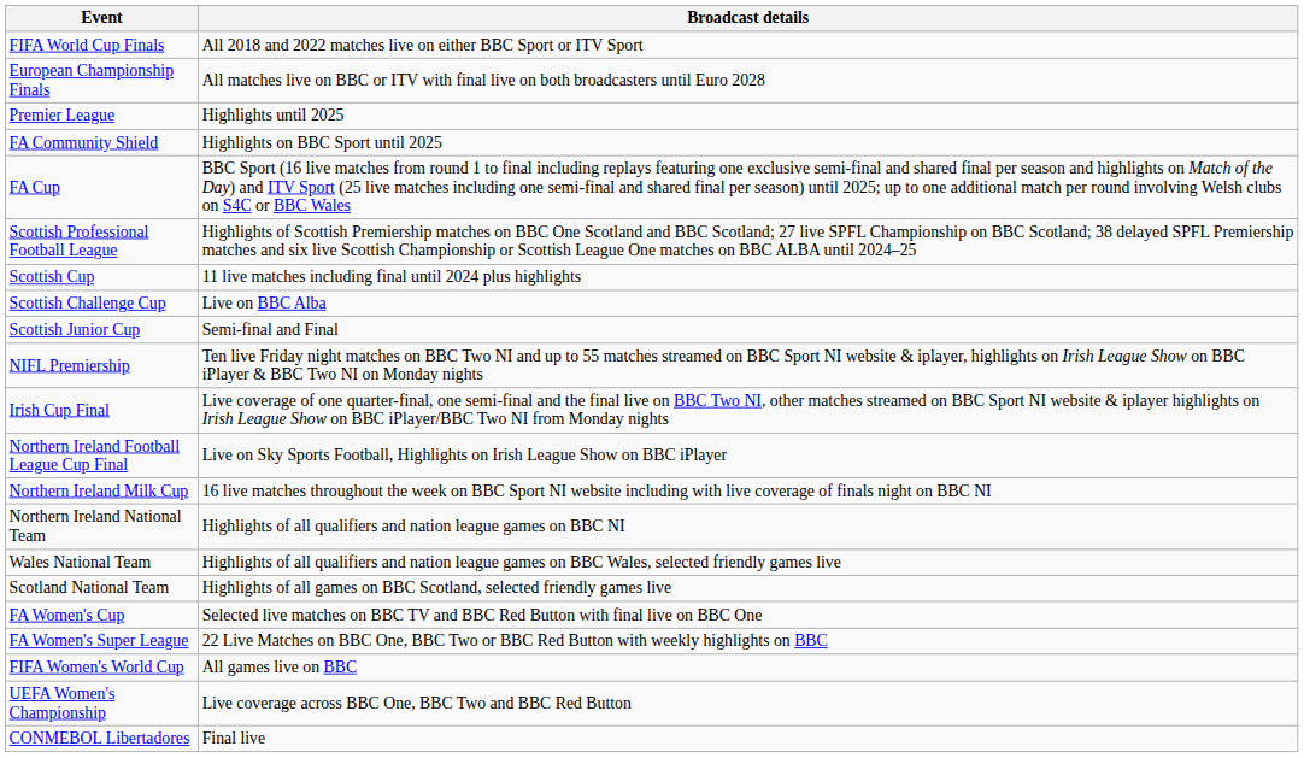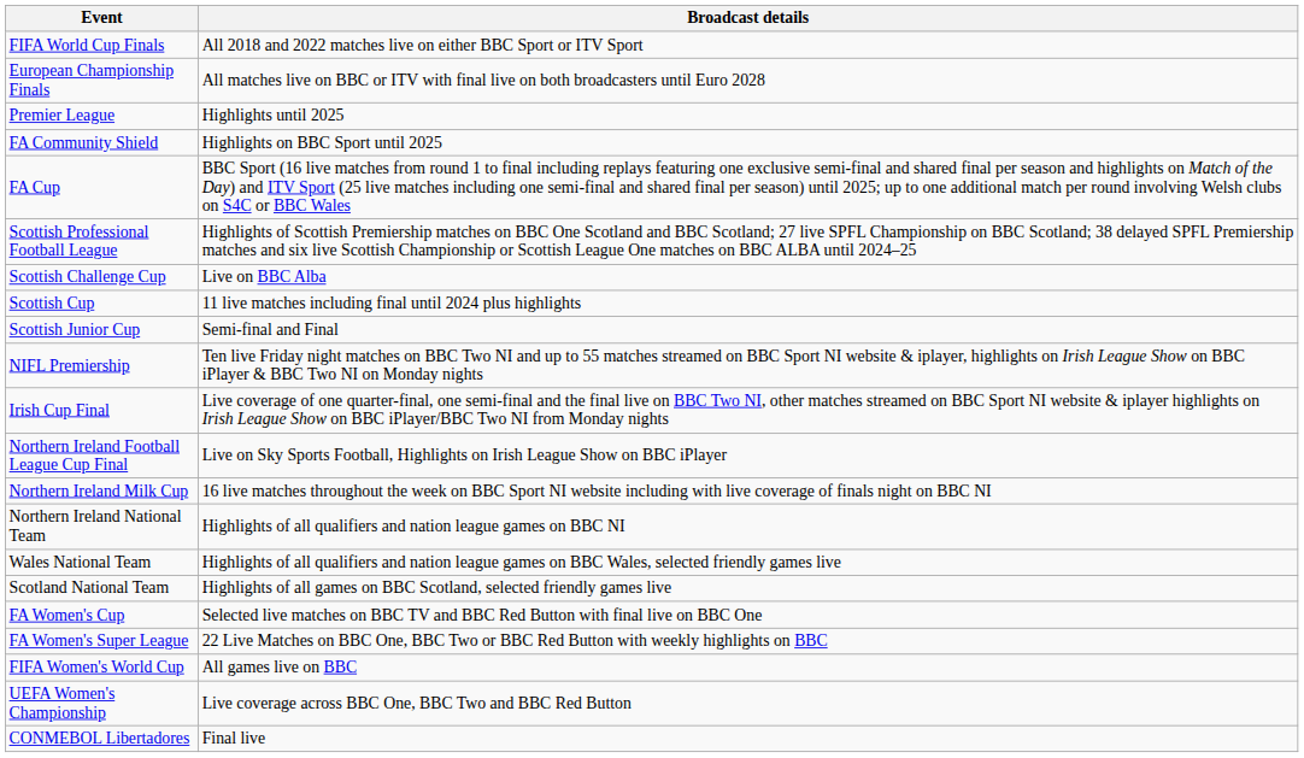rows swapped: Scottish Cup <-> Scottish Challenge Cup
